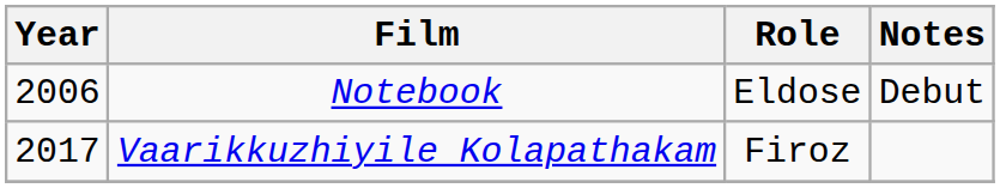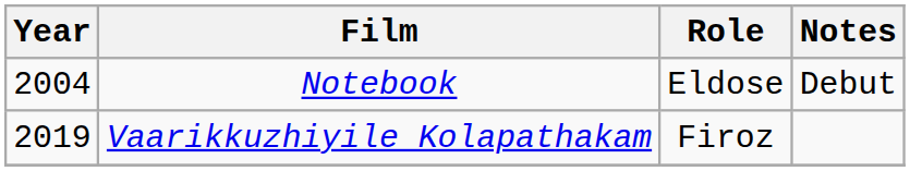Notebook | Year: 2006 -> 2004
Vaarikkuzhiyile Kolapathakam | Year: 2017 -> 2019
